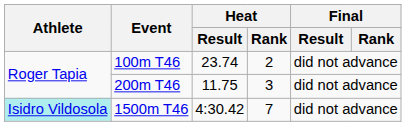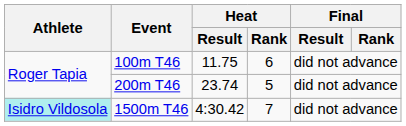100m T46 | Heat / Result: 23.74 -> 11.75
100m T46 | Heat / Rank: 2 -> 6
200m T46 | Heat / Result: 11.75 -> 23.74
200m T46 | Heat / Rank: 3 -> 5
